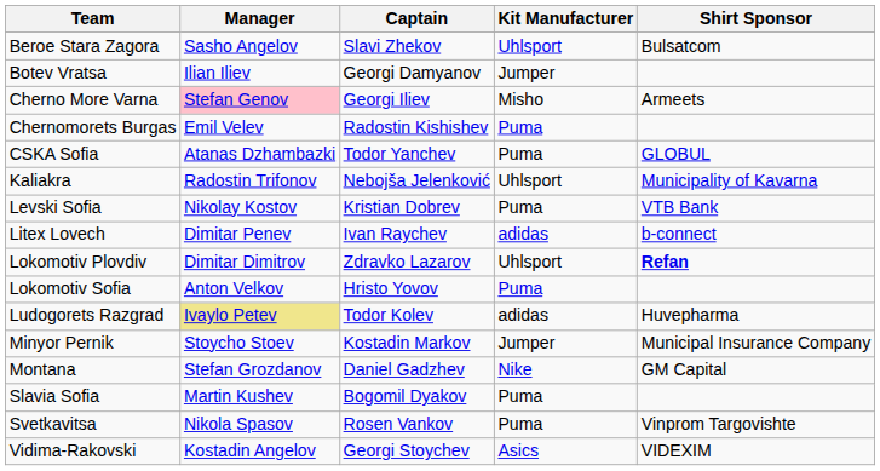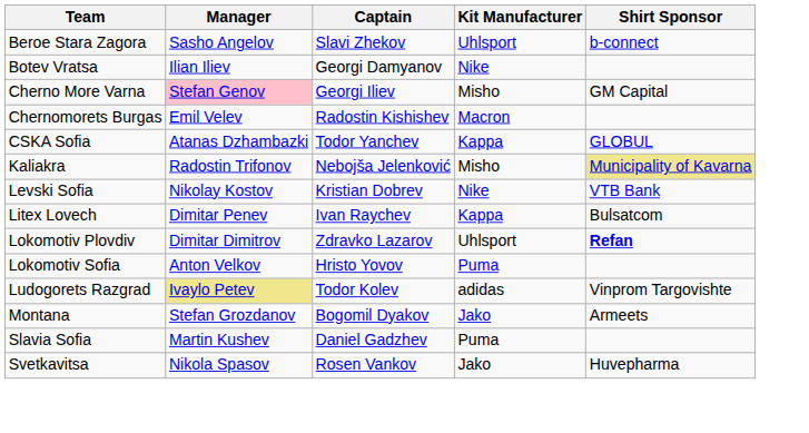Beroe Stara Zagora | Shirt Sponsor: Bulsatcom -> b-connect
Botev Vratsa | Kit Manufacturer: Jumper -> Nike
Cherno More Varna | Shirt Sponsor: Armeets -> GM Capital
Chernomorets Burgas | Kit Manufacturer: Puma -> Macron
CSKA Sofia | Kit Manufacturer: Puma -> Kappa
Kaliakra | Kit Manufacturer: Uhlsport -> Misho
Kaliakra | Shirt Sponsor: no background -> khaki background
Levski Sofia | Kit Manufacturer: Puma -> Nike
Litex Lovech | Kit Manufacturer: adidas -> Kappa
Litex Lovech | Shirt Sponsor: b-connect -> Bulsatcom
Ludogorets Razgrad | Shirt Sponsor: Huvepharma -> Vinprom Targovishte
- row: Minyor Pernik | Stoycho Stoev | Kostadin Markov | Jumper | Municipal Insurance Company
Montana | Captain: Daniel Gadzhev -> Bogomil Dyakov
Montana | Kit Manufacturer: Nike -> Jako
Montana | Shirt Sponsor: GM Capital -> Armeets
Slavia Sofia | Captain: Bogomil Dyakov -> Daniel Gadzhev
Svetkavitsa | Kit Manufacturer: Puma -> Jako
Svetkavitsa | Shirt Sponsor: Vinprom Targovishte -> Huvepharma
- row: Vidima-Rakovski | Kostadin Angelov | Georgi Stoychev | Asics | VIDEXIM
